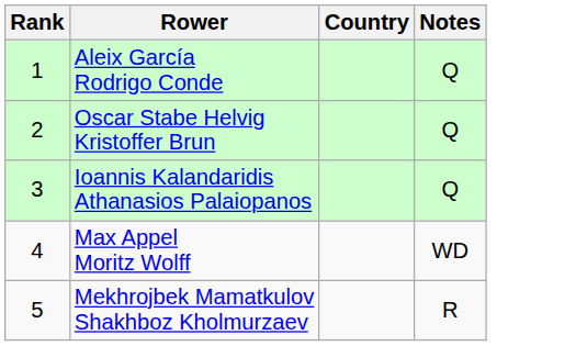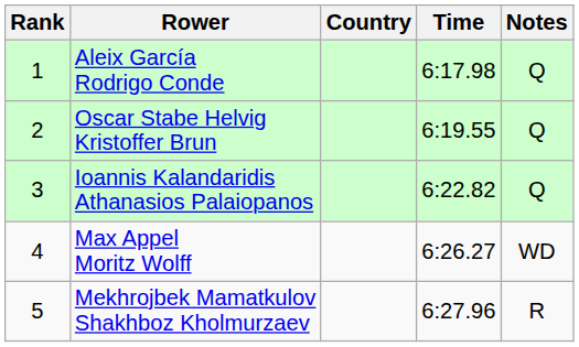+ column: Time | 6:17.98 | 6:19.55 | 6:22.82 | 6:26.27 | 6:27.96
